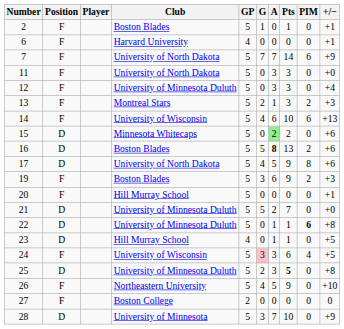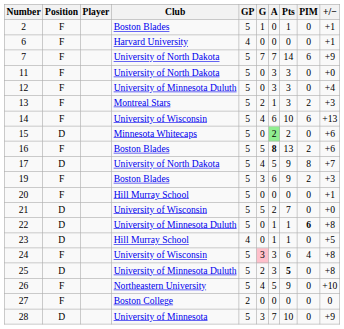16 | Position: D -> F
17 | +/−: +6 -> +7
21 | Club: University of Minnesota Duluth -> University of Wisconsin
24 | +/−: +5 -> +8
